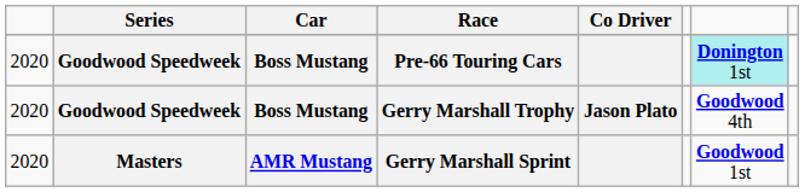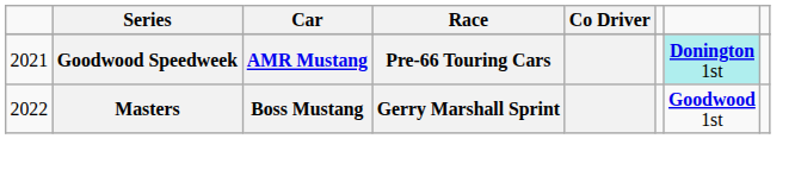Pre-66 Touring Cars | column 1: 2020 -> 2021
Pre-66 Touring Cars | Car: Boss Mustang -> AMR Mustang
- row: 2020 | Goodwood Speedweek | Boss Mustang | Gerry Marshall Trophy | Jason Plato | Goodwood 4th
Gerry Marshall Sprint | column 1: 2020 -> 2022
Gerry Marshall Sprint | Car: AMR Mustang -> Boss Mustang
